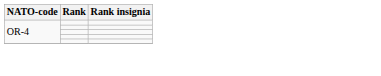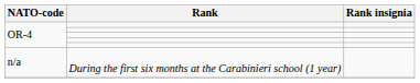+ row: n/a | During the first six months at the Carabinieri school (1 year)
